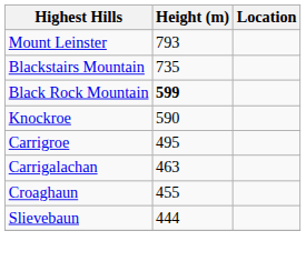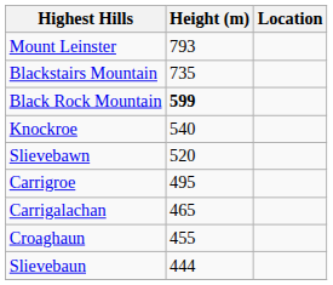Knockroe | Height (m): 590 -> 540
+ row: Slievebawn | 520
Carrigalachan | Height (m): 463 -> 465
